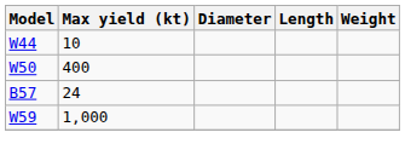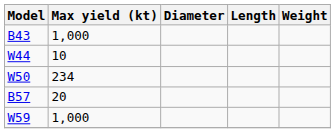+ row: B43 | 1,000
W50 | Max yield (kt): 400 -> 234
B57 | Max yield (kt): 24 -> 20
